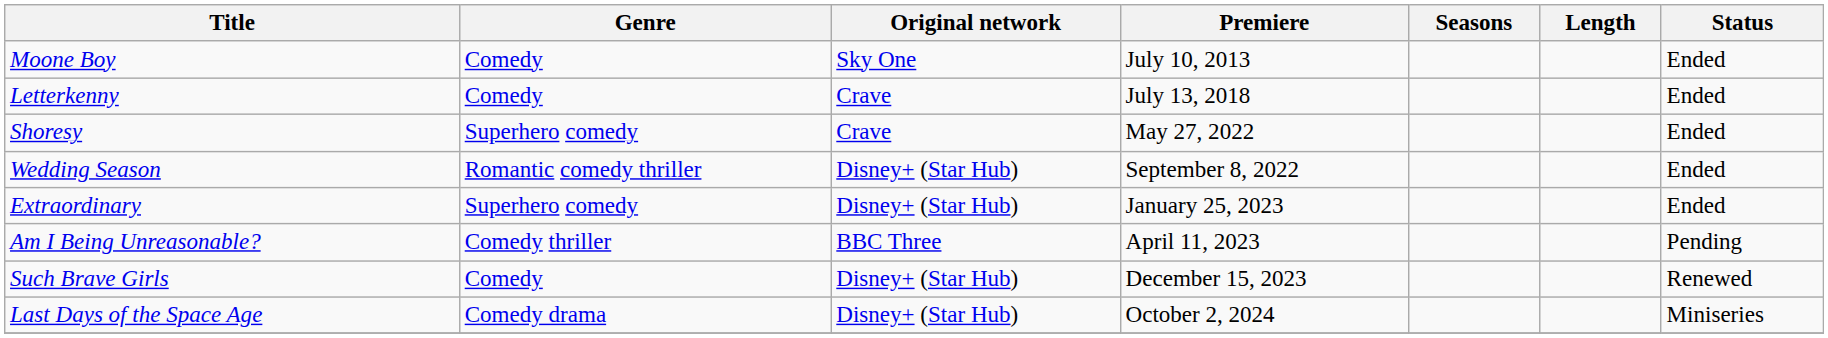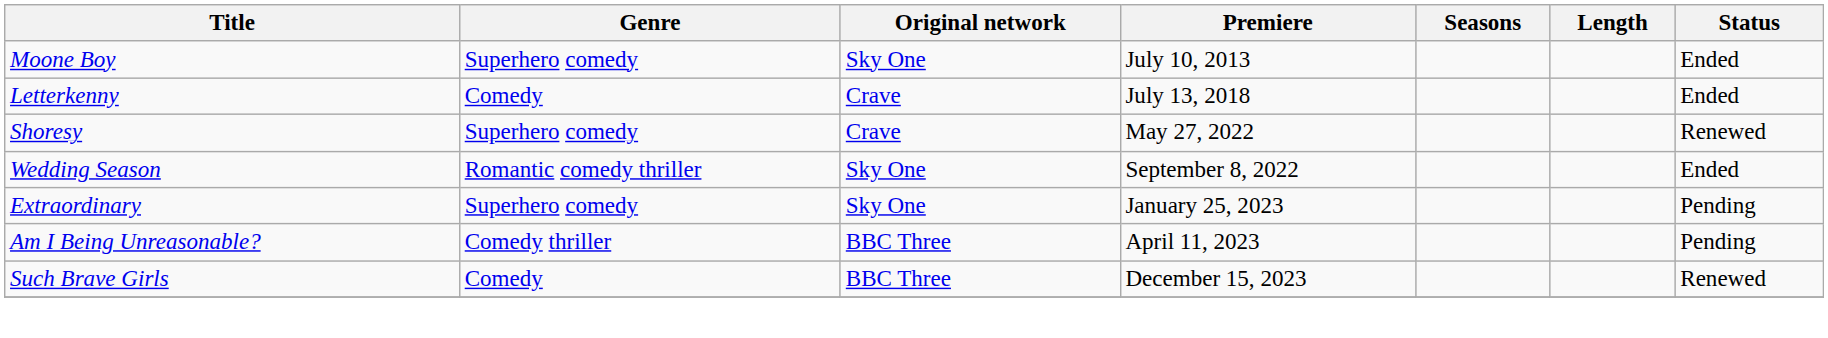Moone Boy | Genre: Comedy -> Superhero comedy
Shoresy | Status: Ended -> Renewed
Wedding Season | Original network: Disney+ (Star Hub) -> Sky One
Extraordinary | Original network: Disney+ (Star Hub) -> Sky One
Extraordinary | Status: Ended -> Pending
Such Brave Girls | Original network: Disney+ (Star Hub) -> BBC Three
- row: Last Days of the Space Age | Comedy drama | Disney+ (Star Hub) | October 2, 2024 | Miniseries
